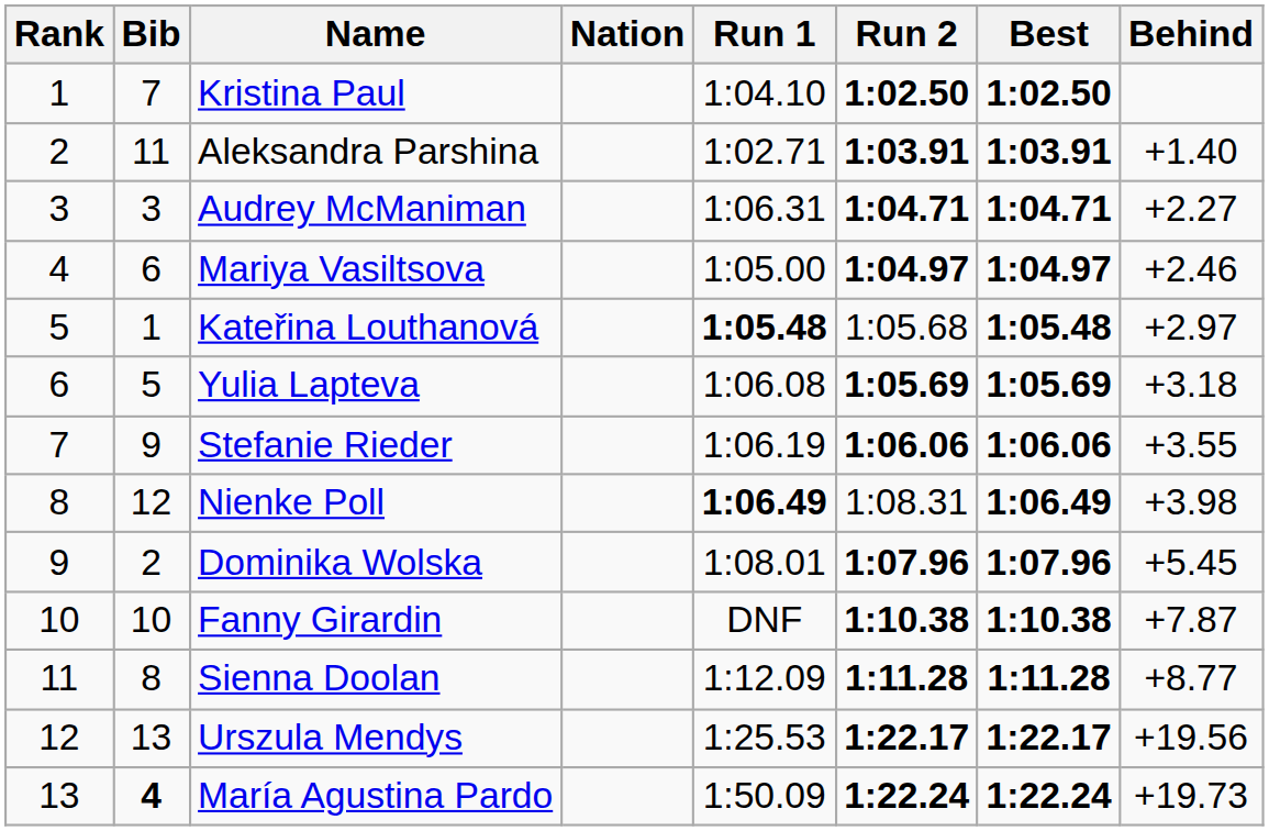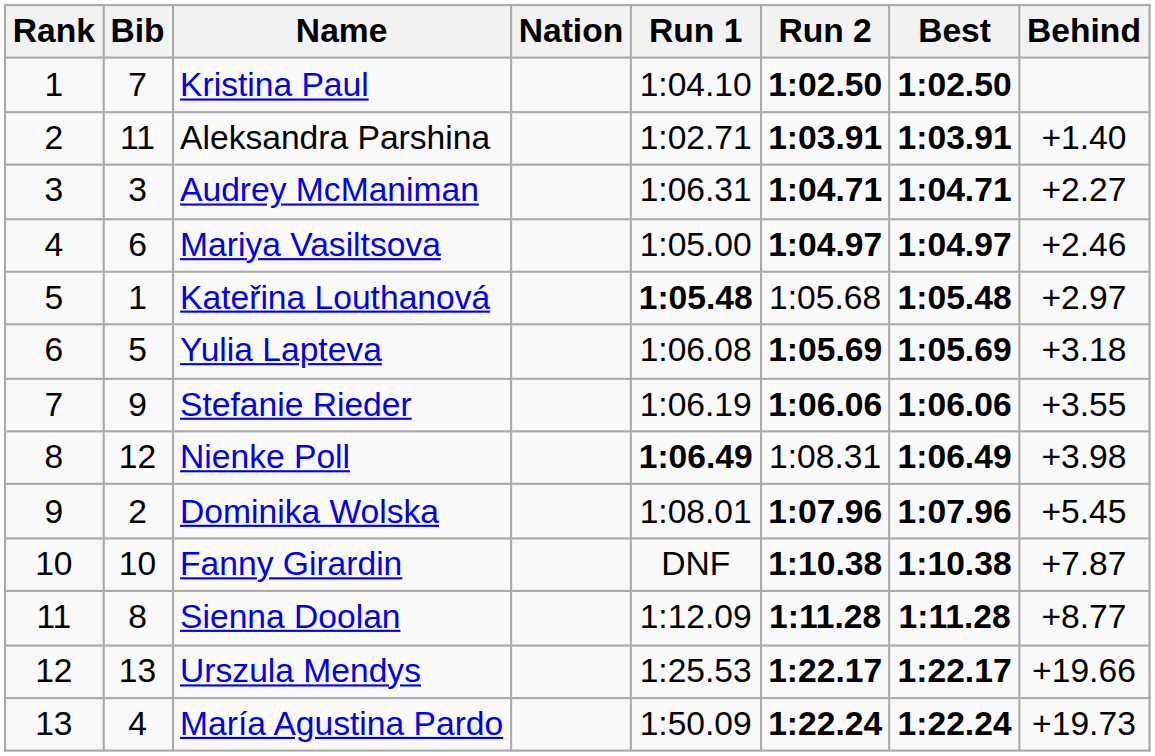Urszula Mendys | Behind: +19.56 -> +19.66
María Agustina Pardo | Bib: bold -> normal
